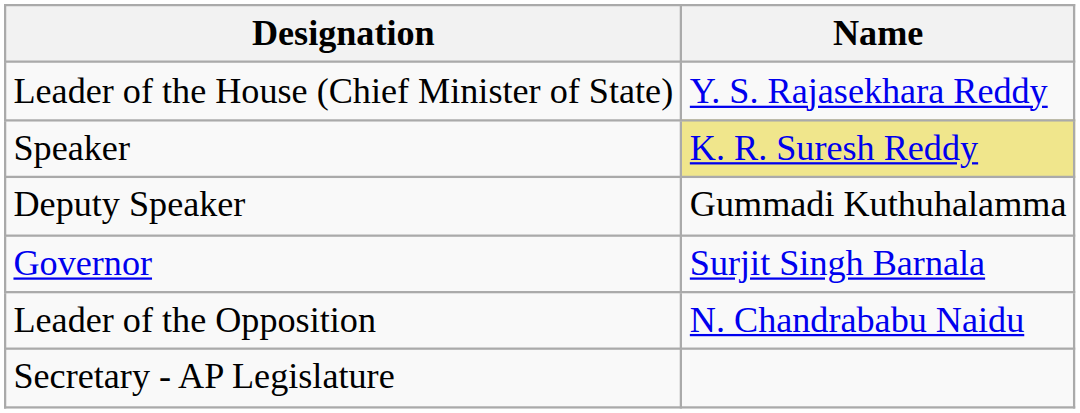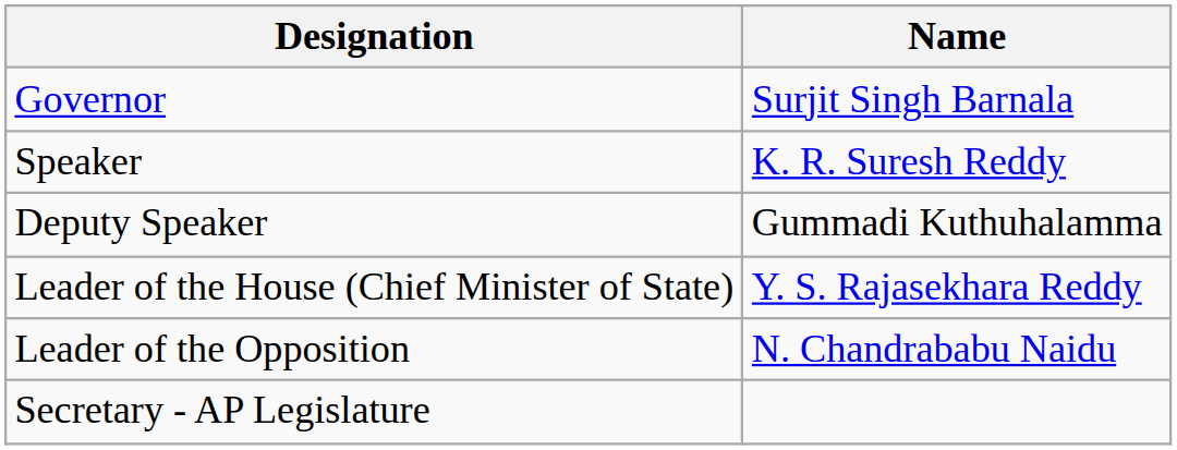rows swapped: Governor <-> Leader of the House (Chief Minister of State)
Speaker | Name: khaki background -> no background
